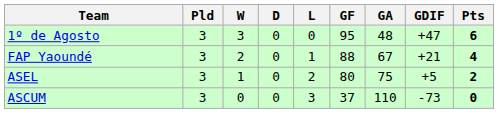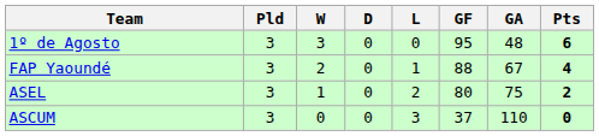- column: GDIF | +47 | +21 | +5 | -73
